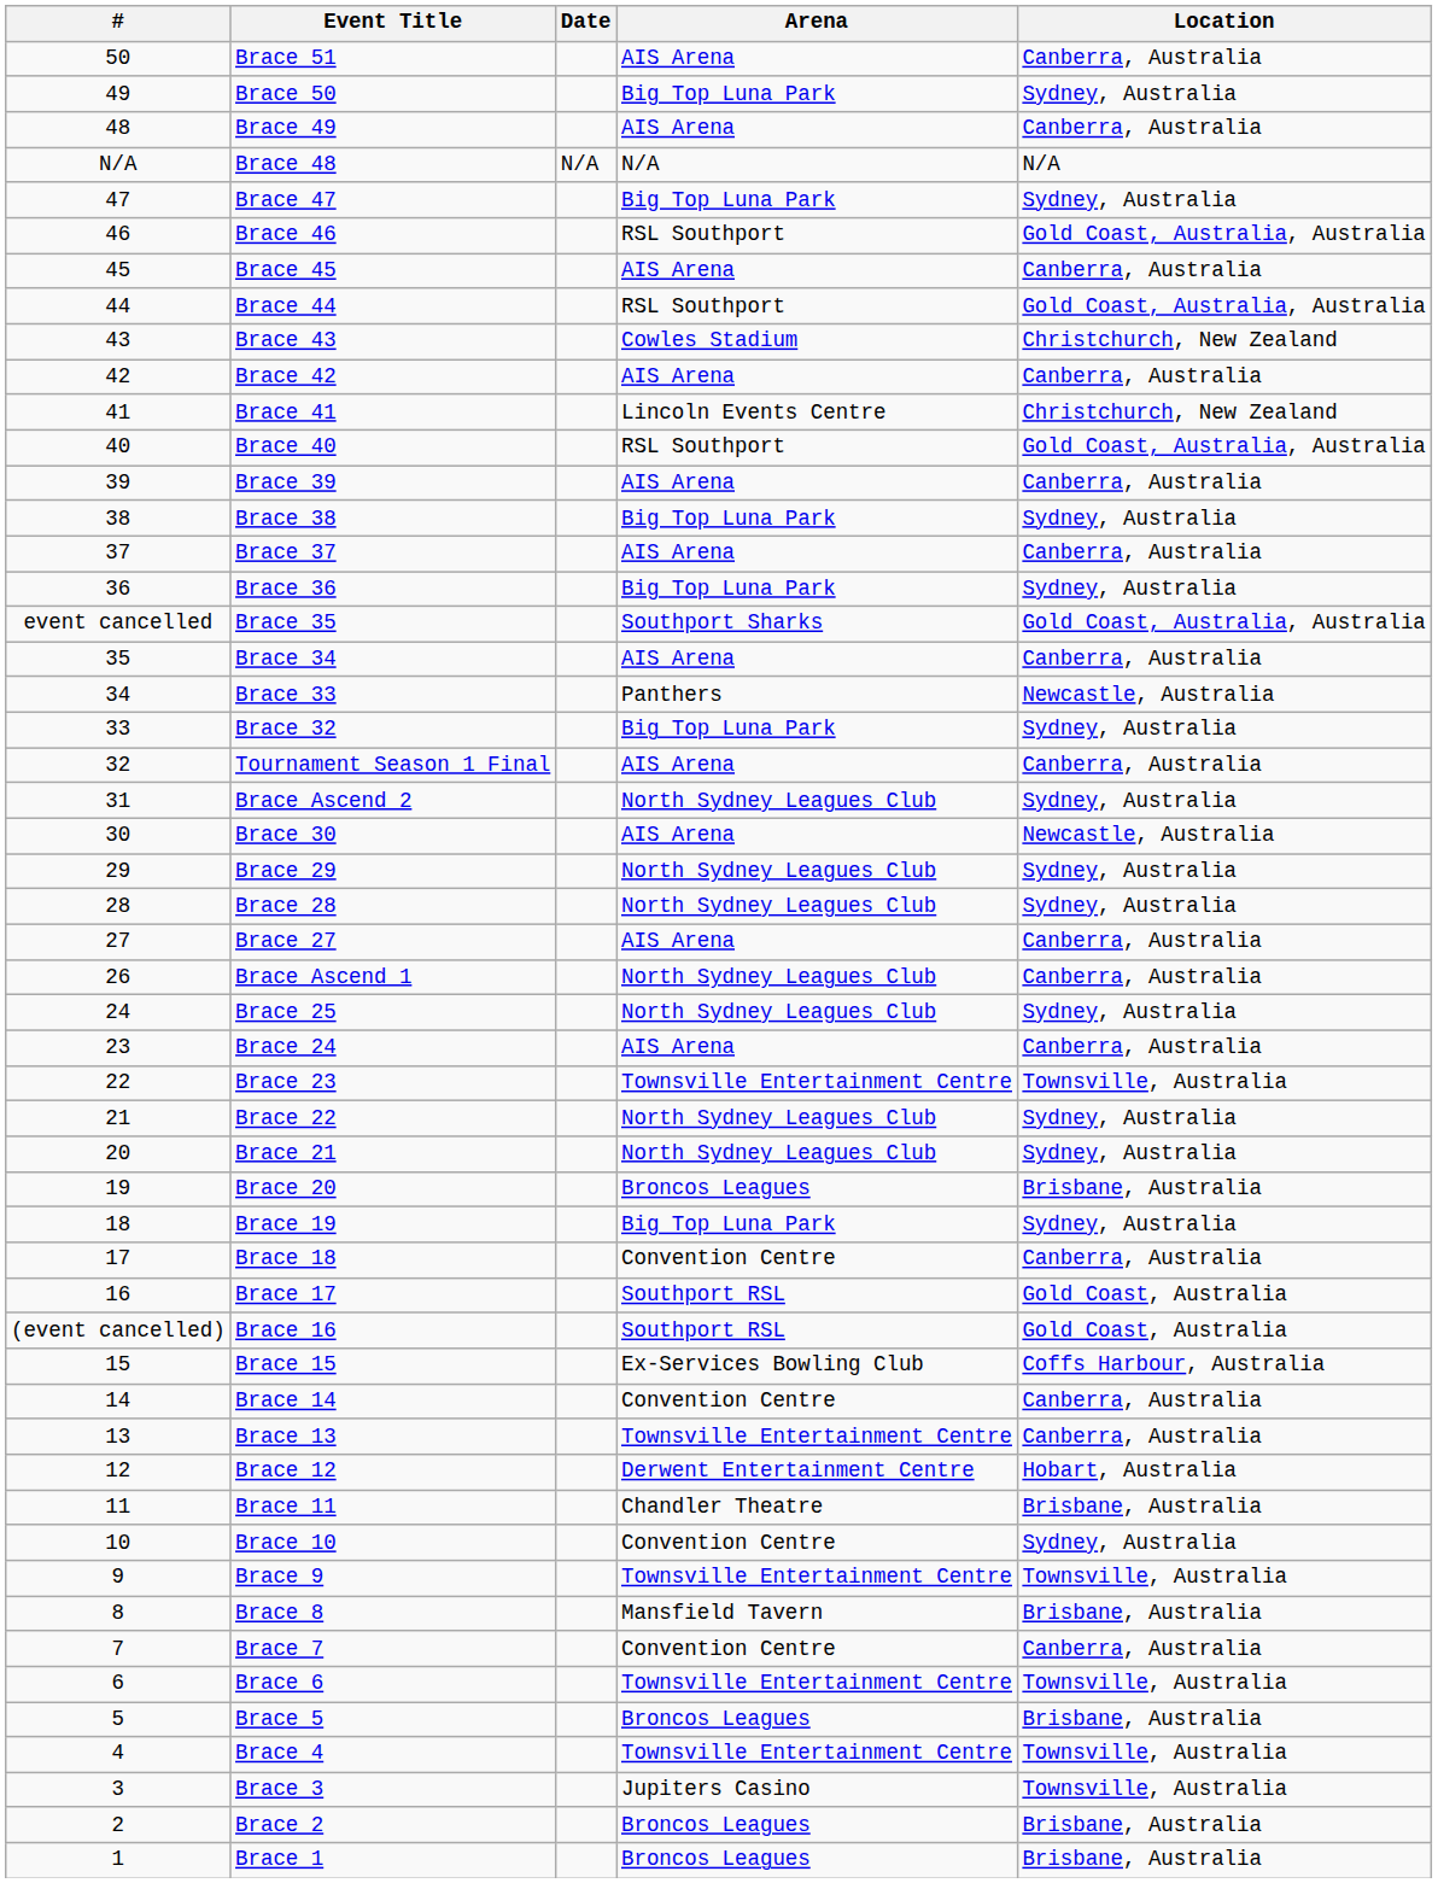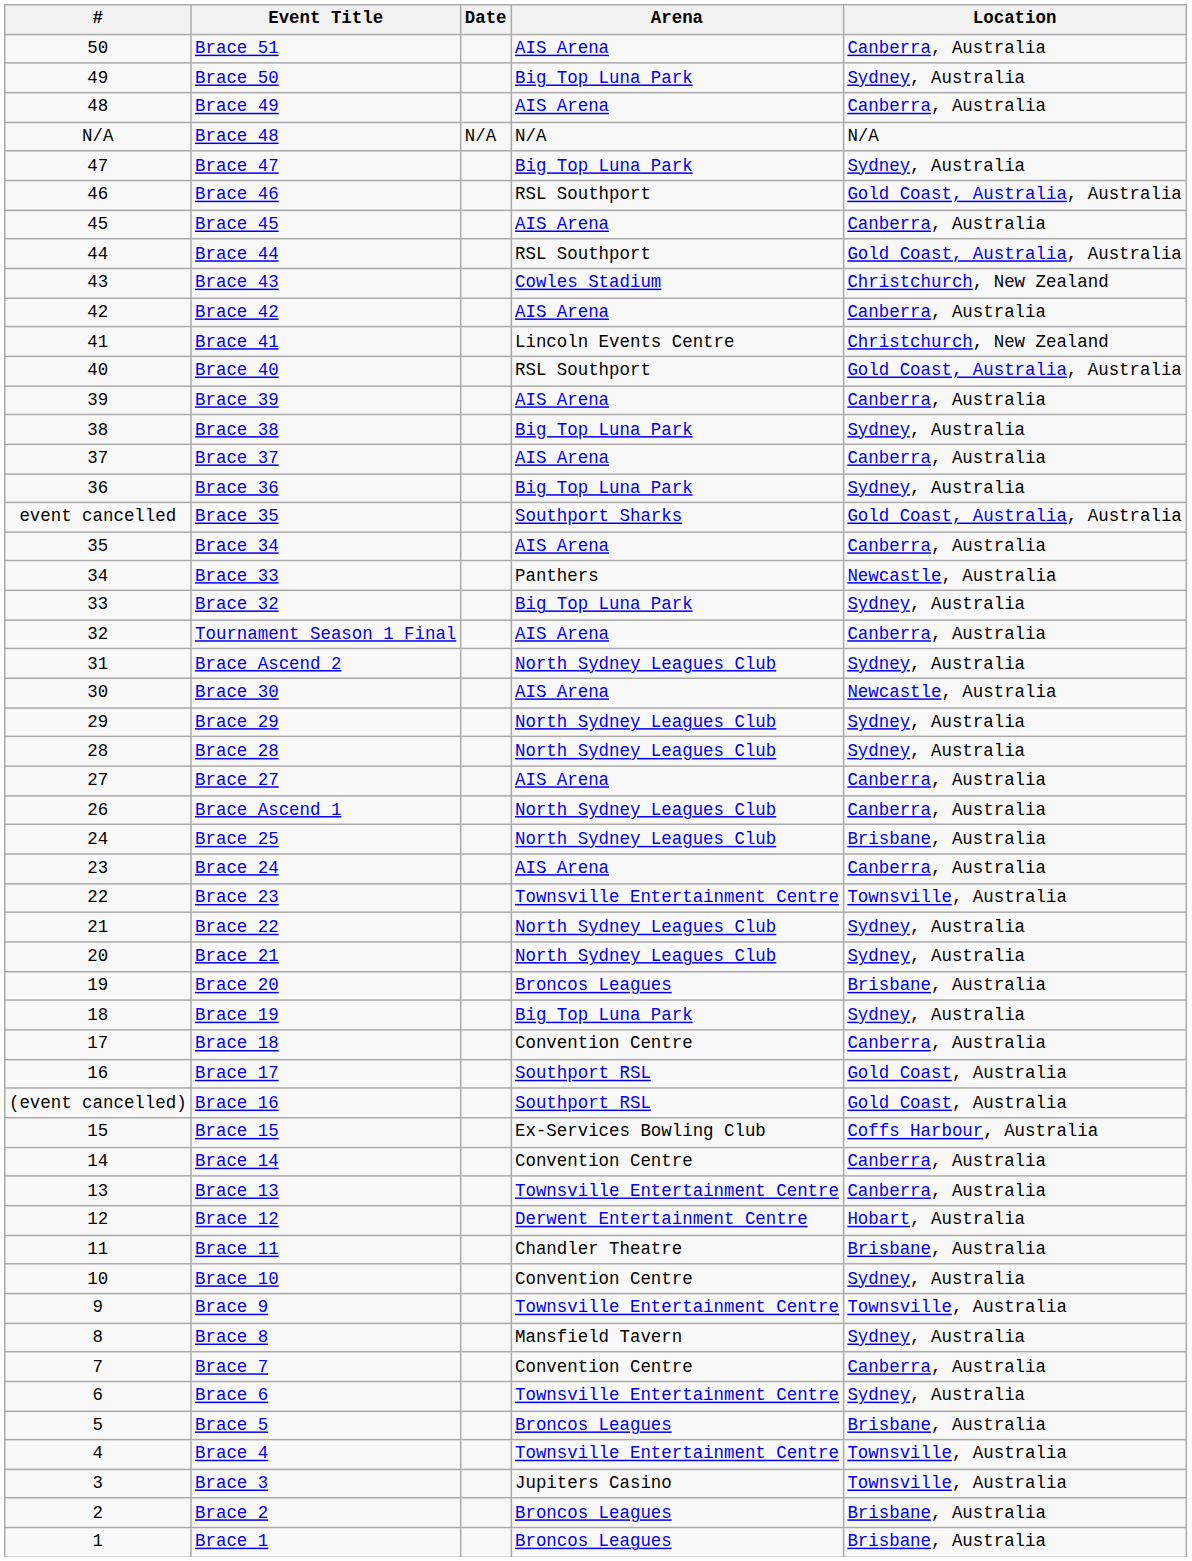Brace 25 | Location: Sydney, Australia -> Brisbane, Australia
Brace 8 | Location: Brisbane, Australia -> Sydney, Australia
Brace 6 | Location: Townsville, Australia -> Sydney, Australia
